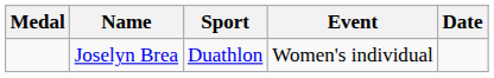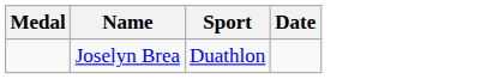- column: Event | Women's individual
